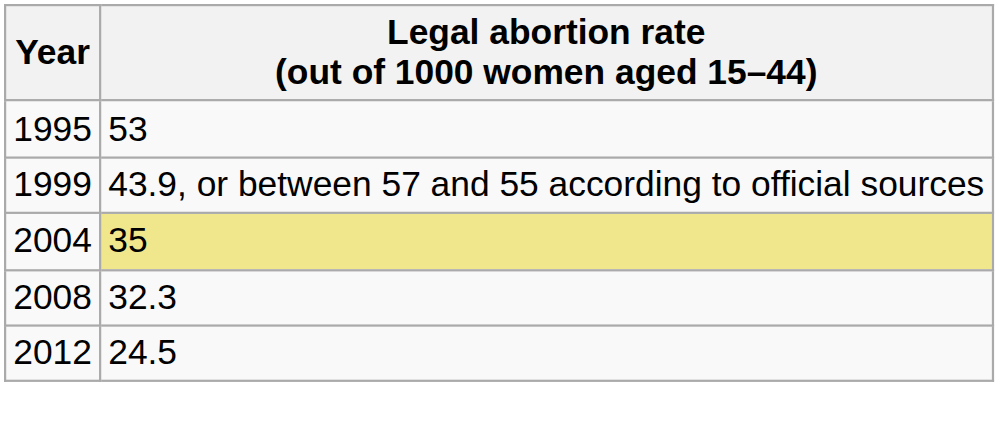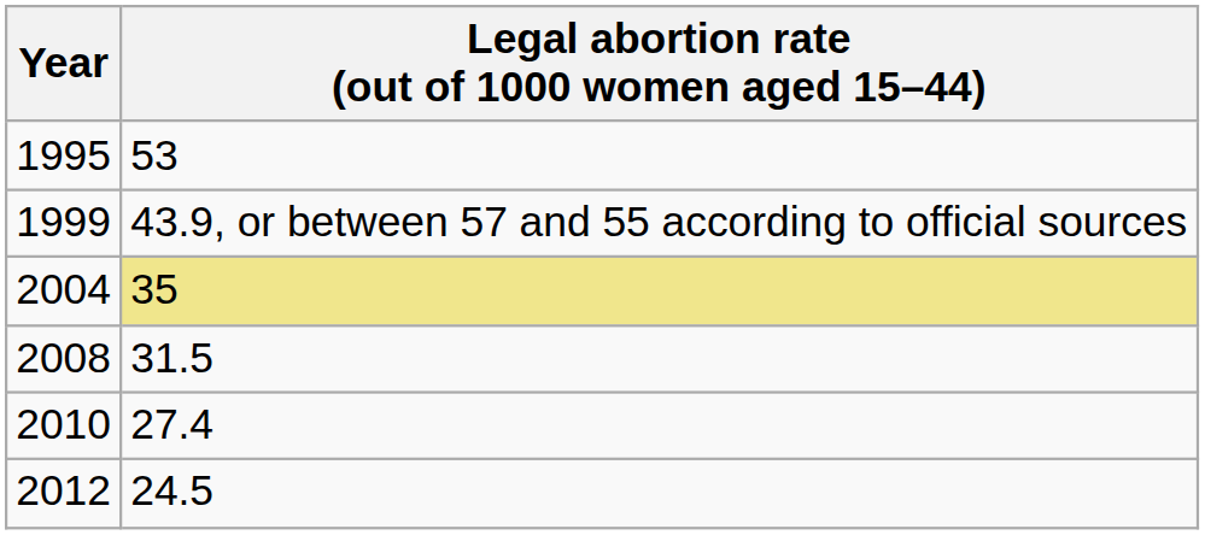2008 | Legal abortion rate (out of 1000 women aged 15–44): 32.3 -> 31.5
+ row: 2010 | 27.4
